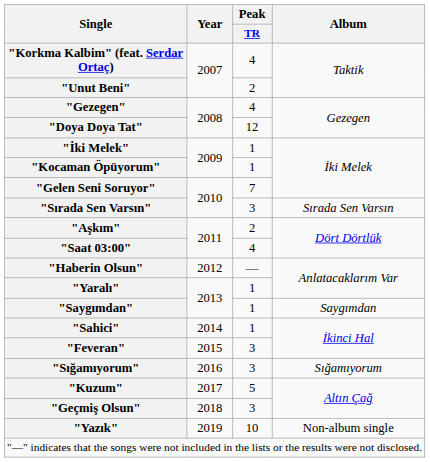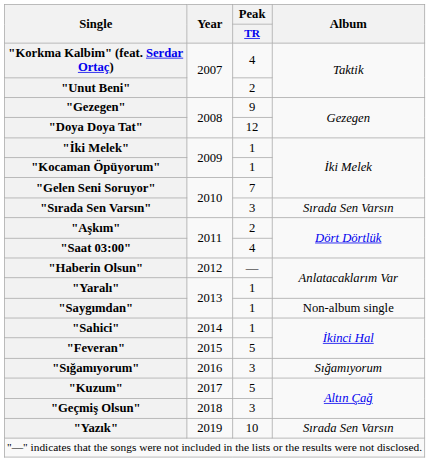"Gezegen" | Peak / TR: 4 -> 9
"Saygımdan" | Album: Saygımdan -> Non-album single
"Feveran" | Peak / TR: 3 -> 5
"Yazık" | Album: Non-album single -> Sırada Sen Varsın
